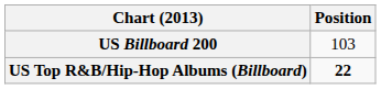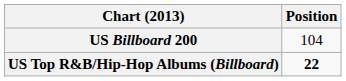US Billboard 200 | Position: 103 -> 104
